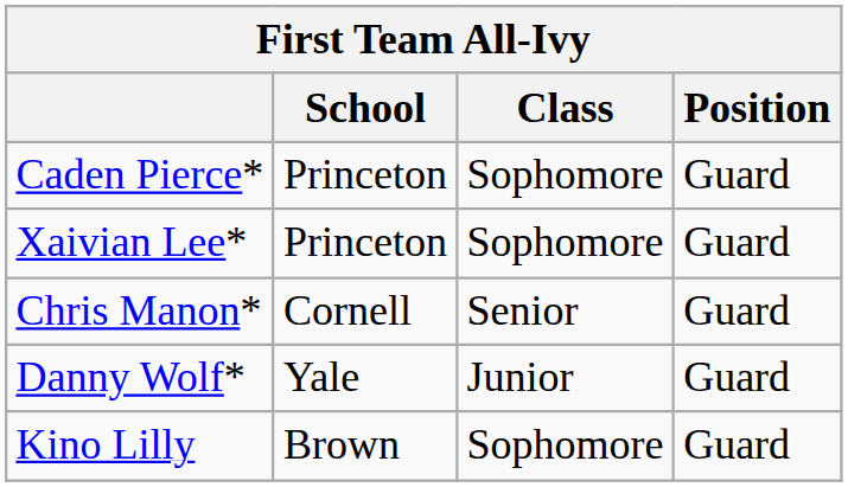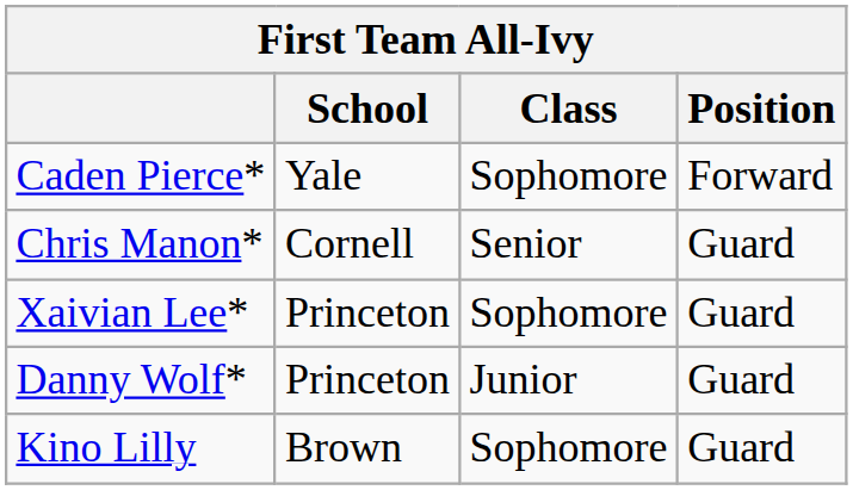Caden Pierce* | School: Princeton -> Yale
Caden Pierce* | Position: Guard -> Forward
rows swapped: Chris Manon* <-> Xaivian Lee*
Danny Wolf* | School: Yale -> Princeton
